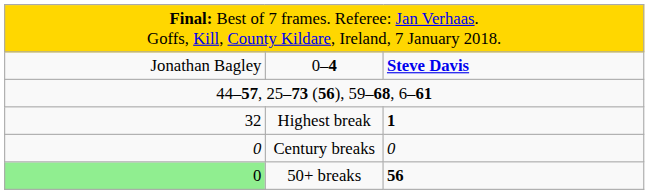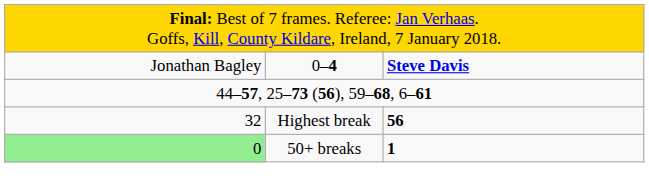Highest break | column 3: 1 -> 56
- row: 0 | Century breaks | 0
50+ breaks | column 3: 56 -> 1
